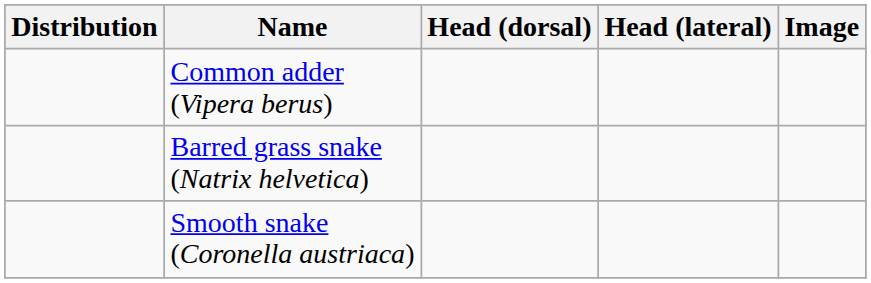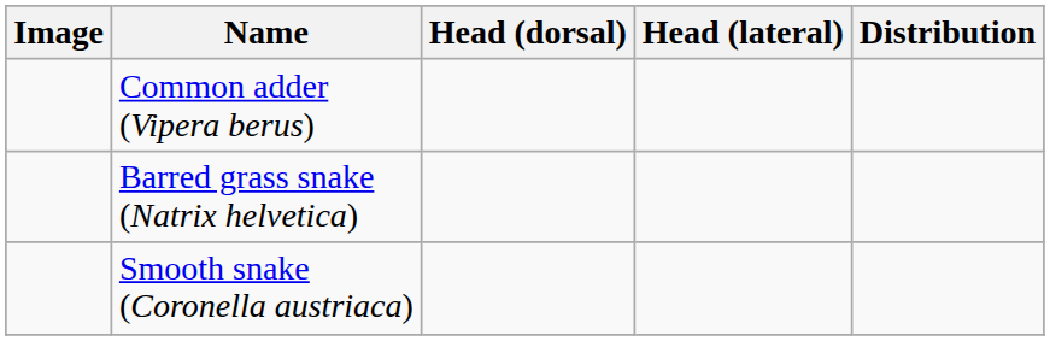columns swapped: Image <-> Distribution
